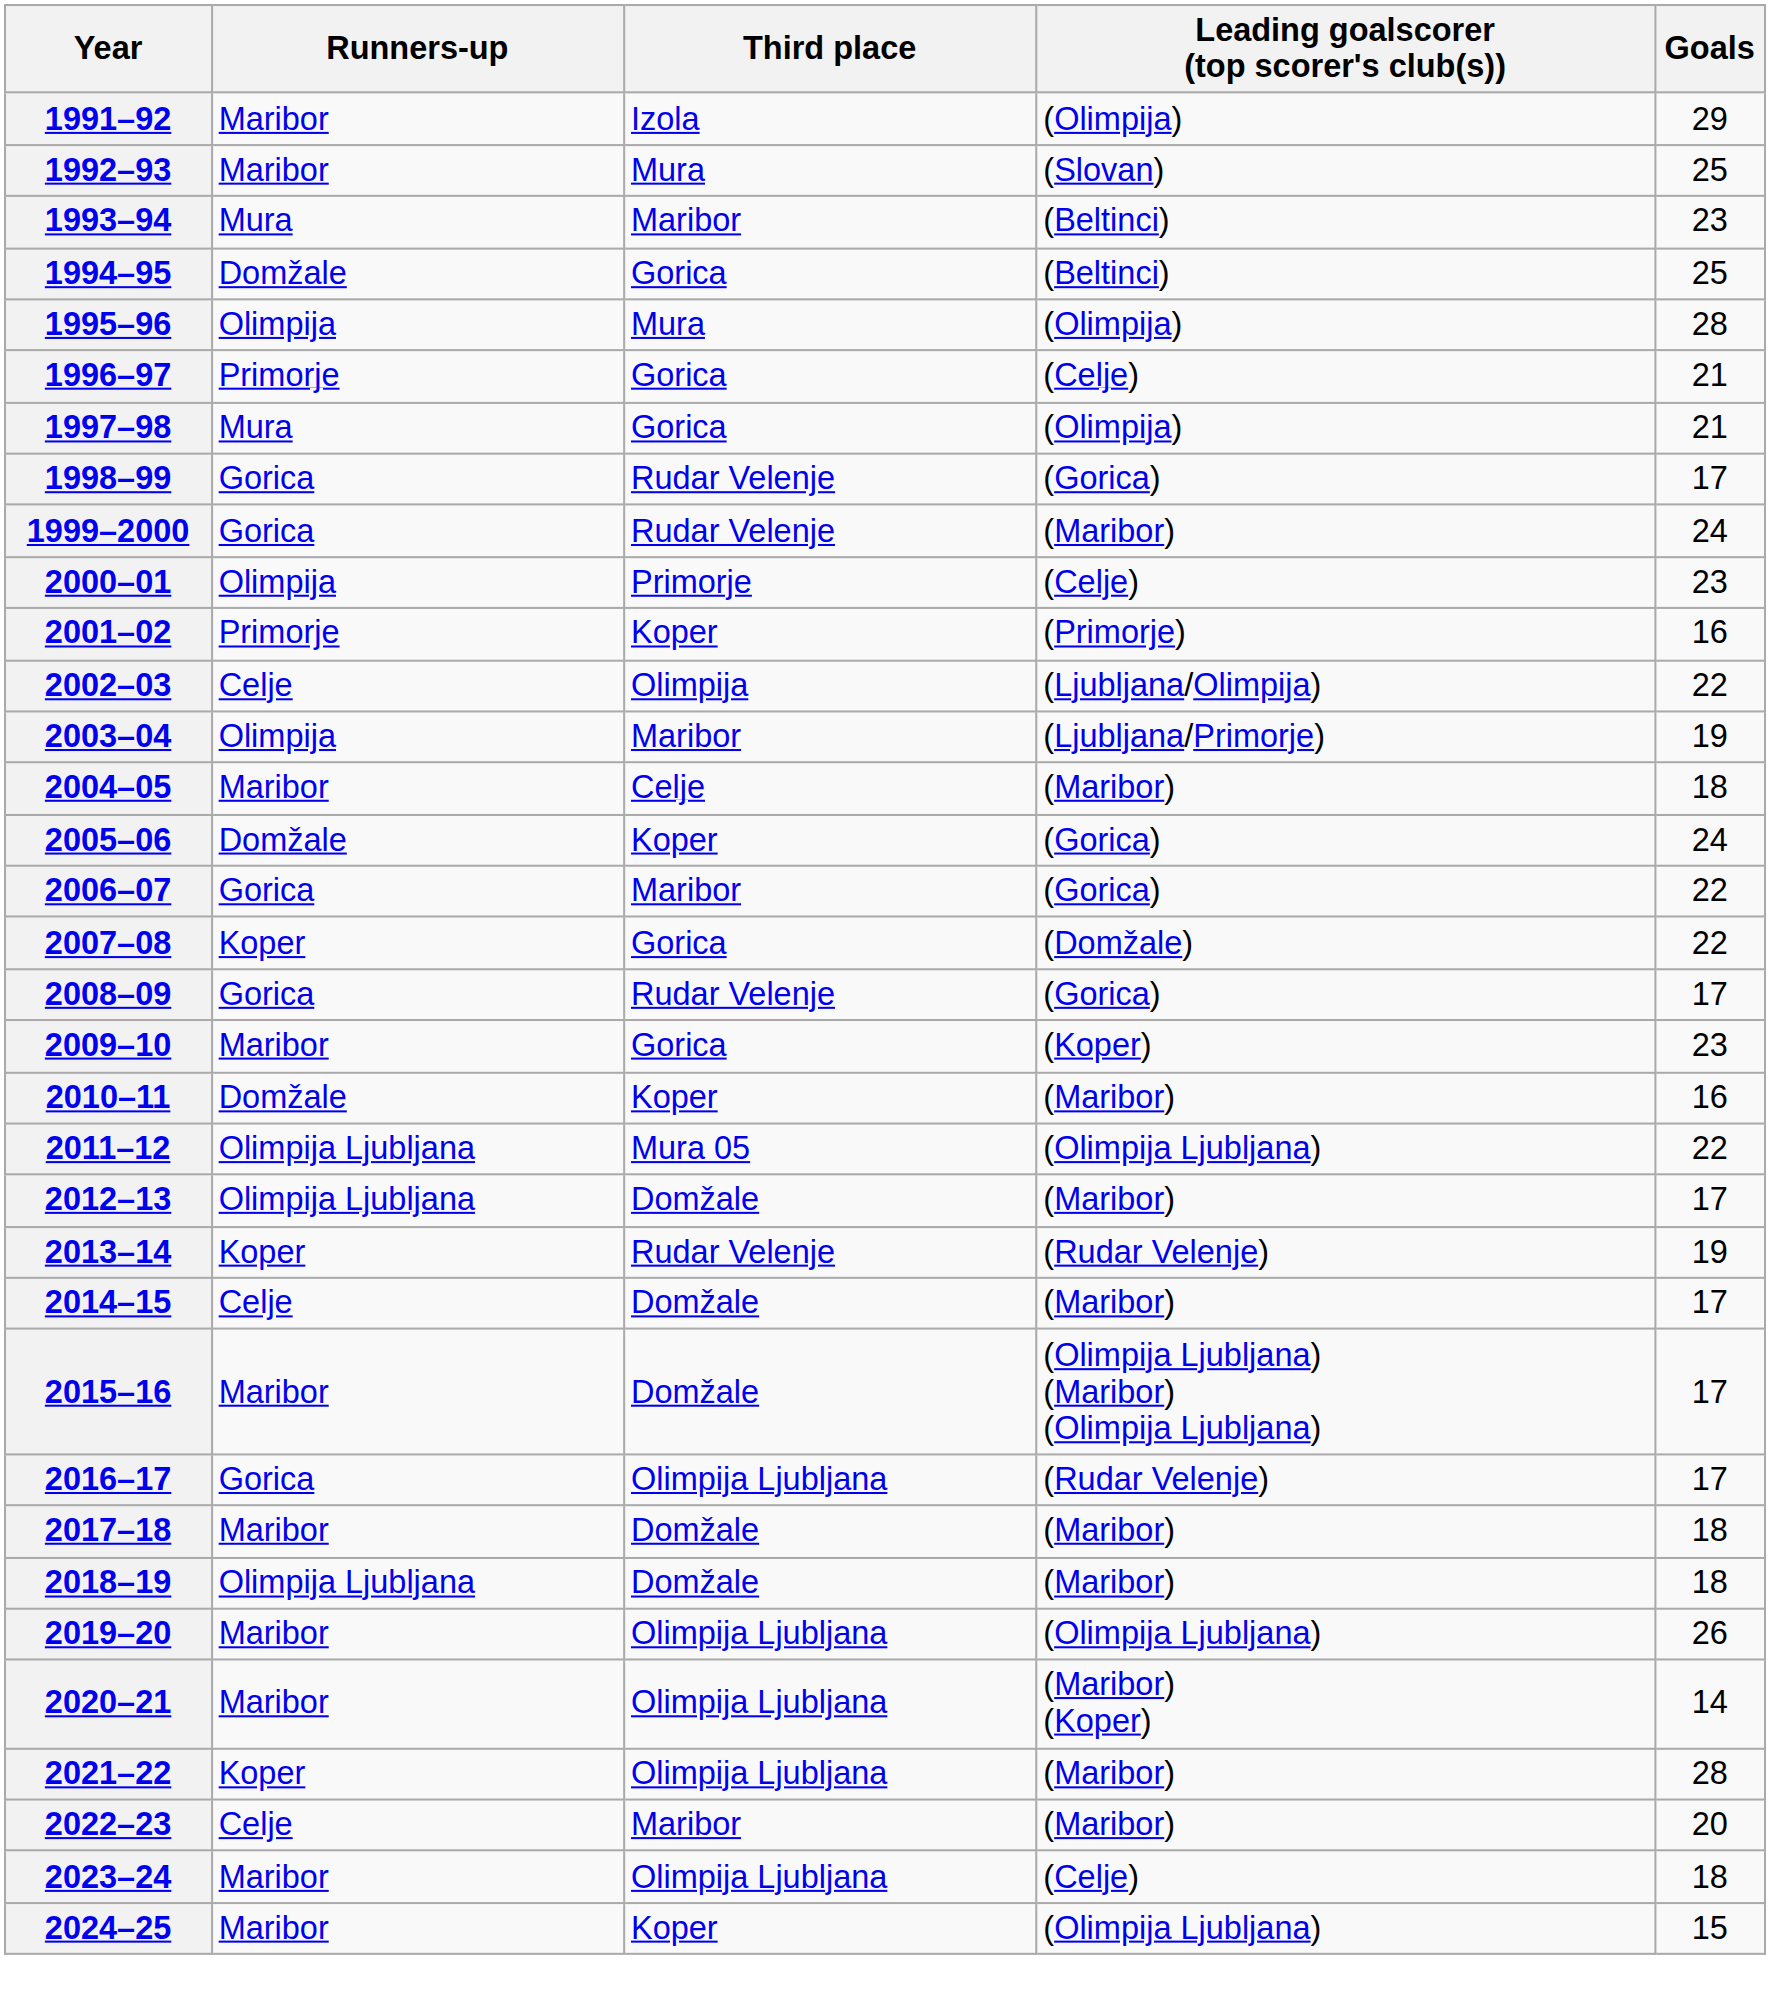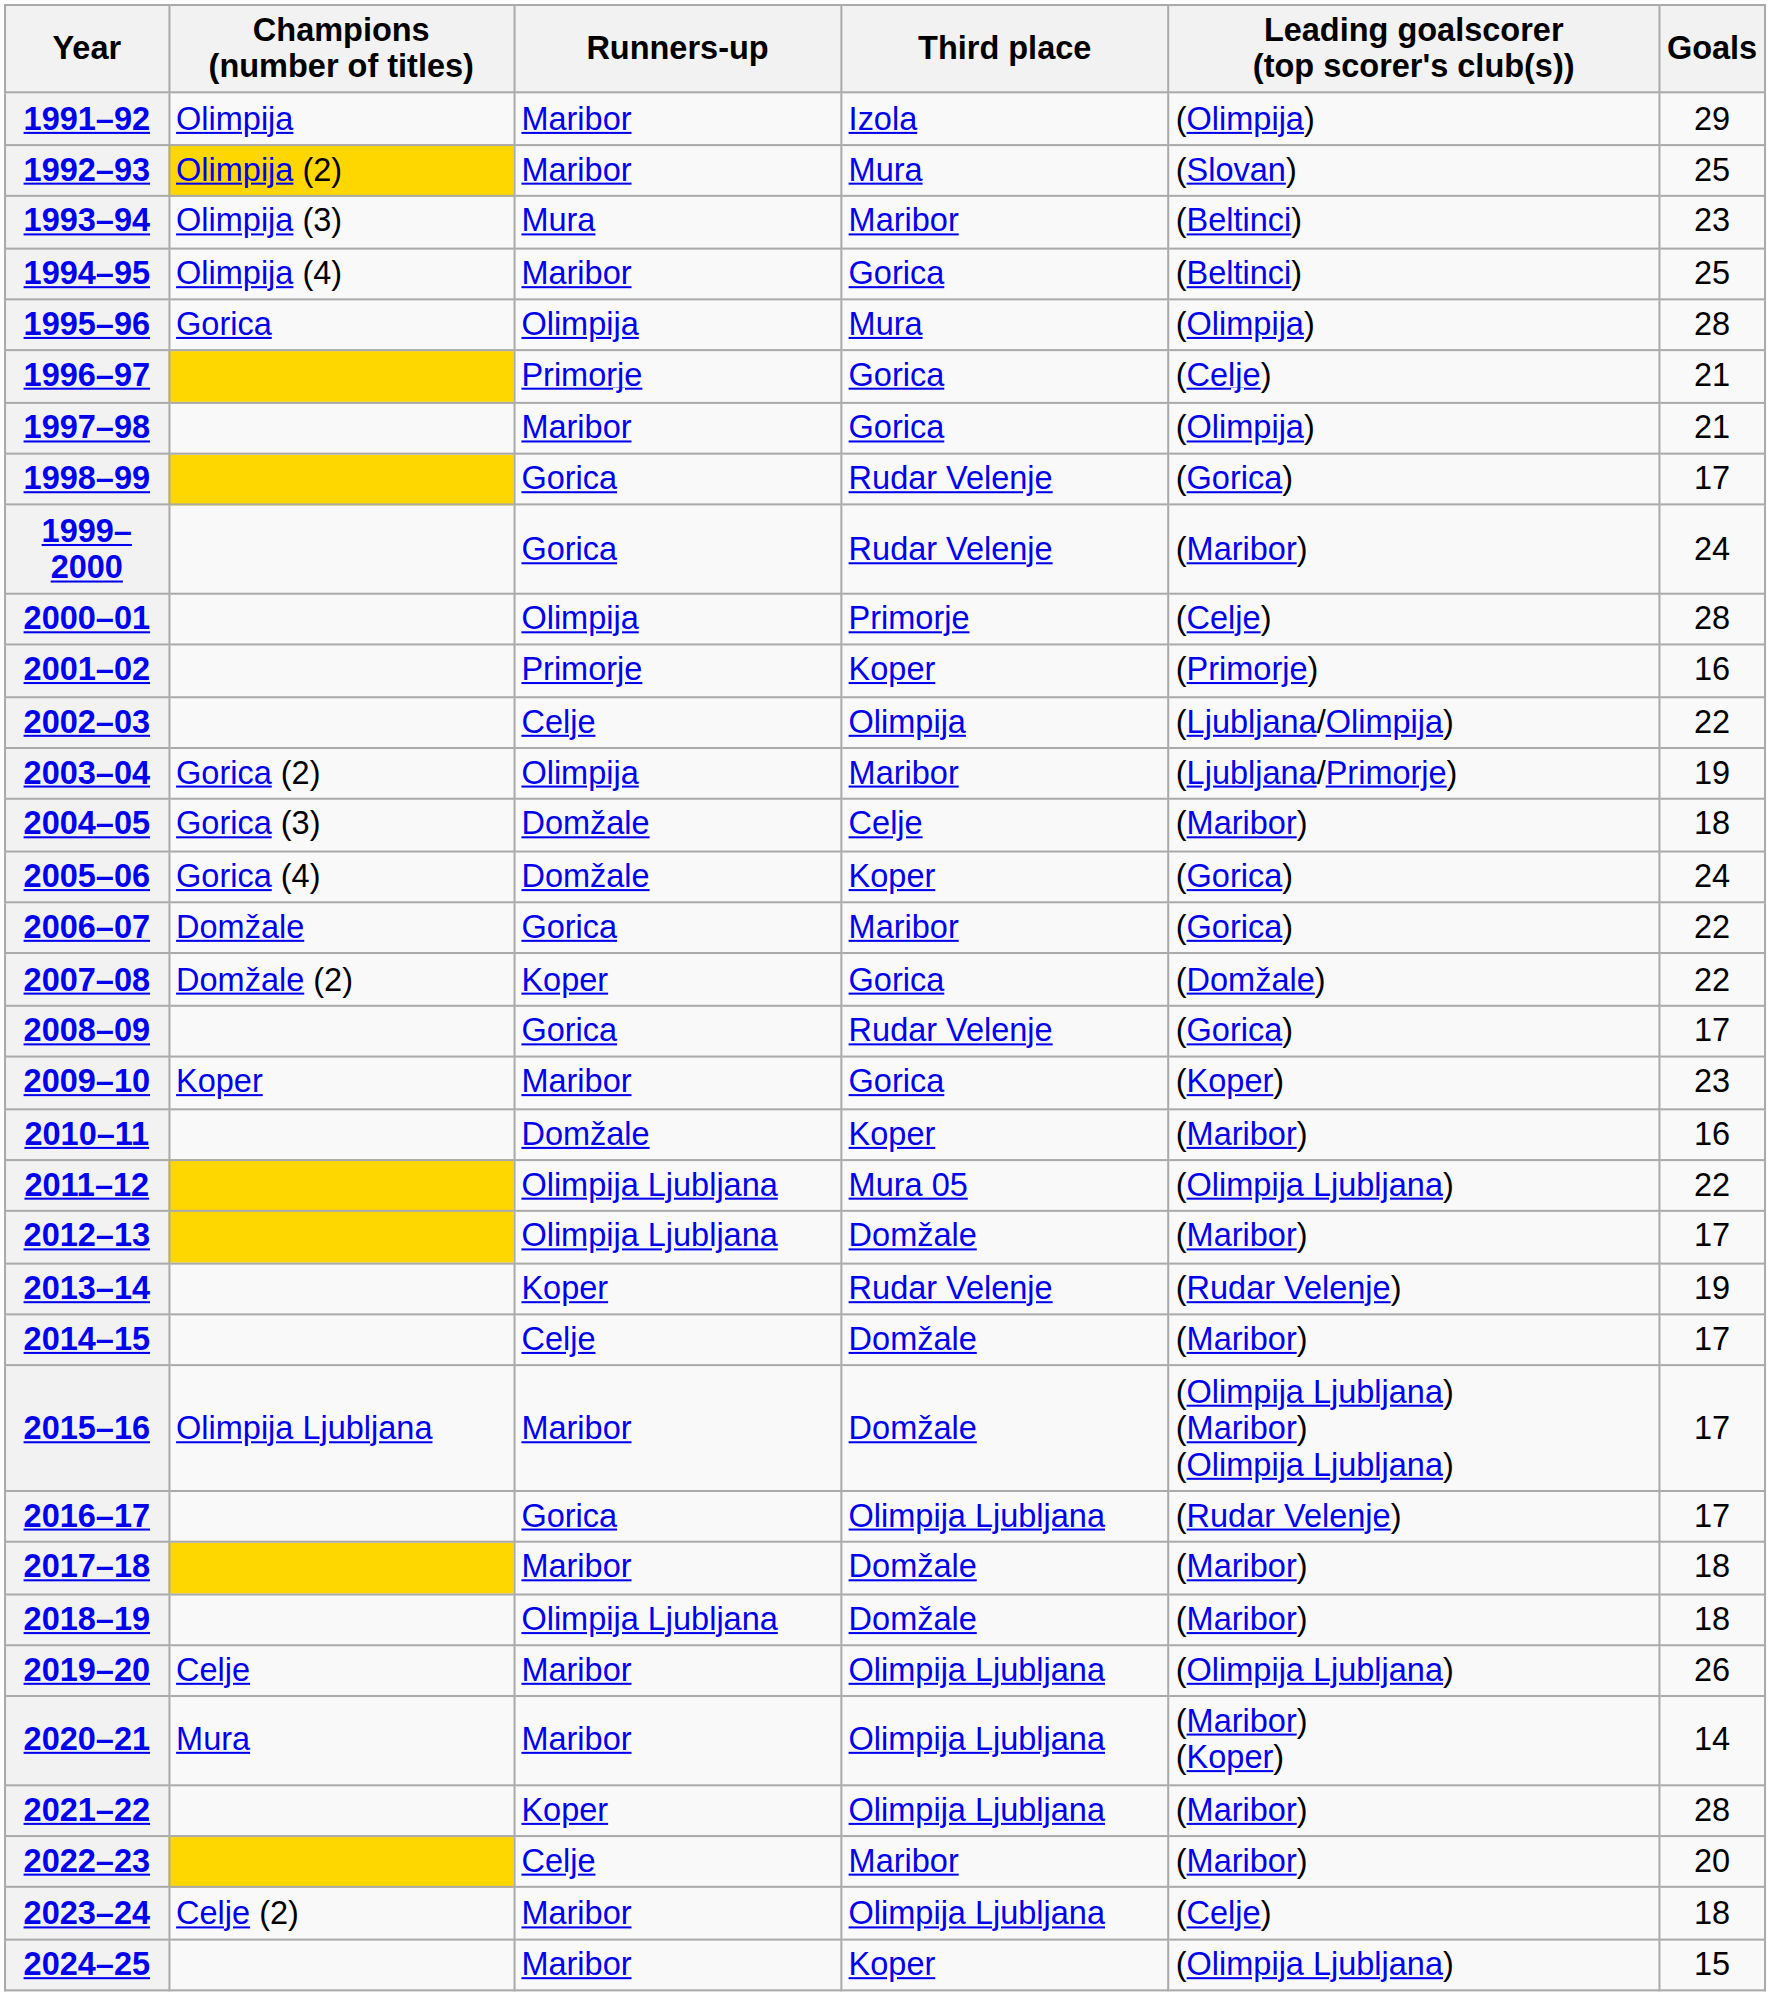+ column: Champions (number of titles) | Olimpija | Olimpija (2) | Olimpija (3) | Olimpija (4) | Gorica | Gorica (2) | Gorica (3) | Gorica (4) | Domžale | Domžale (2) | Koper | Olimpija Ljubljana | Celje | Mura | Celje (2)
1994–95 | Runners-up: Domžale -> Maribor
1997–98 | Runners-up: Mura -> Maribor
2000–01 | Goals: 23 -> 28
2004–05 | Runners-up: Maribor -> Domžale
